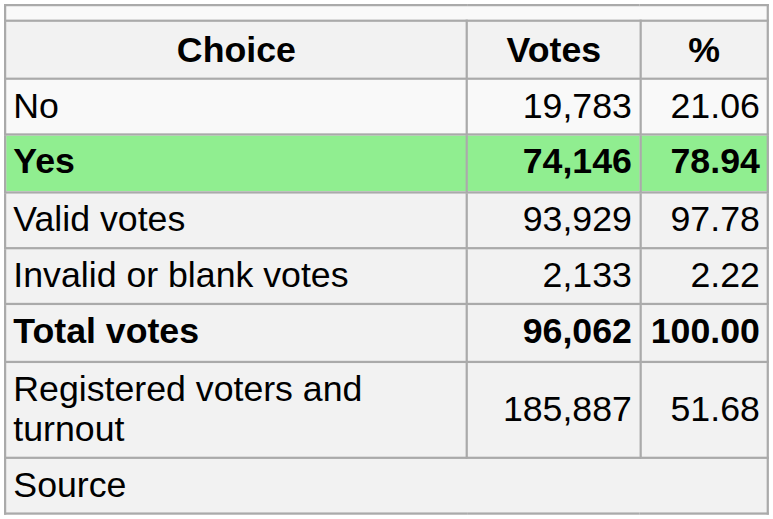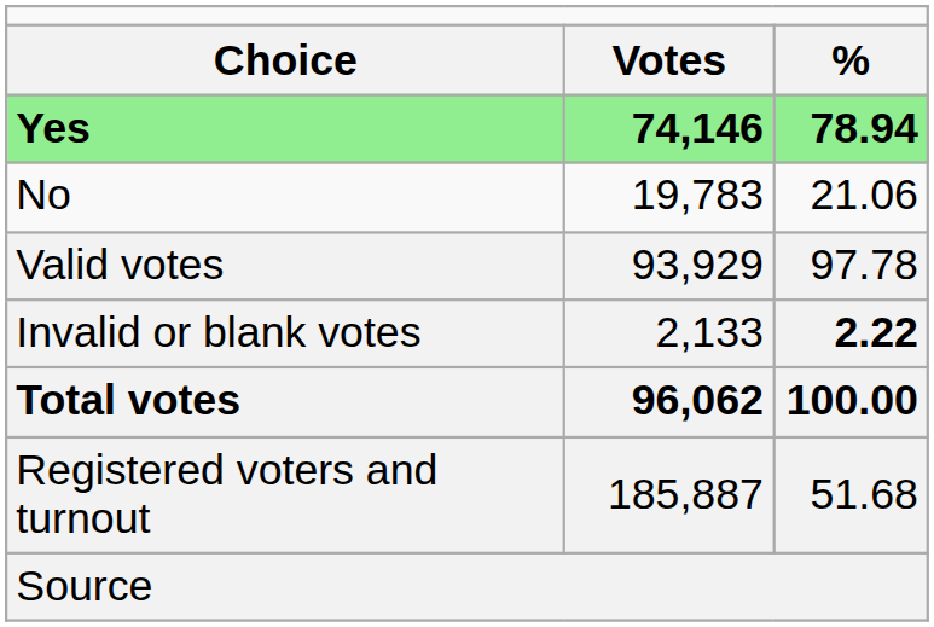rows swapped: Yes <-> No
Invalid or blank votes | column 3: normal -> bold
